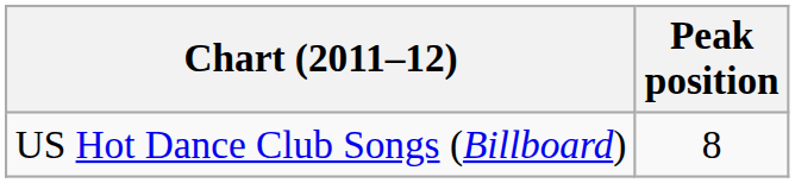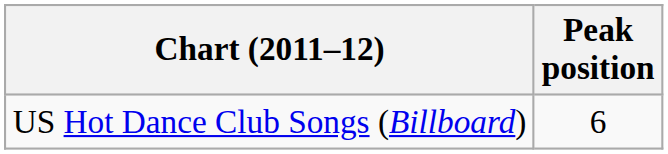US Hot Dance Club Songs (Billboard) | Peak position: 8 -> 6
